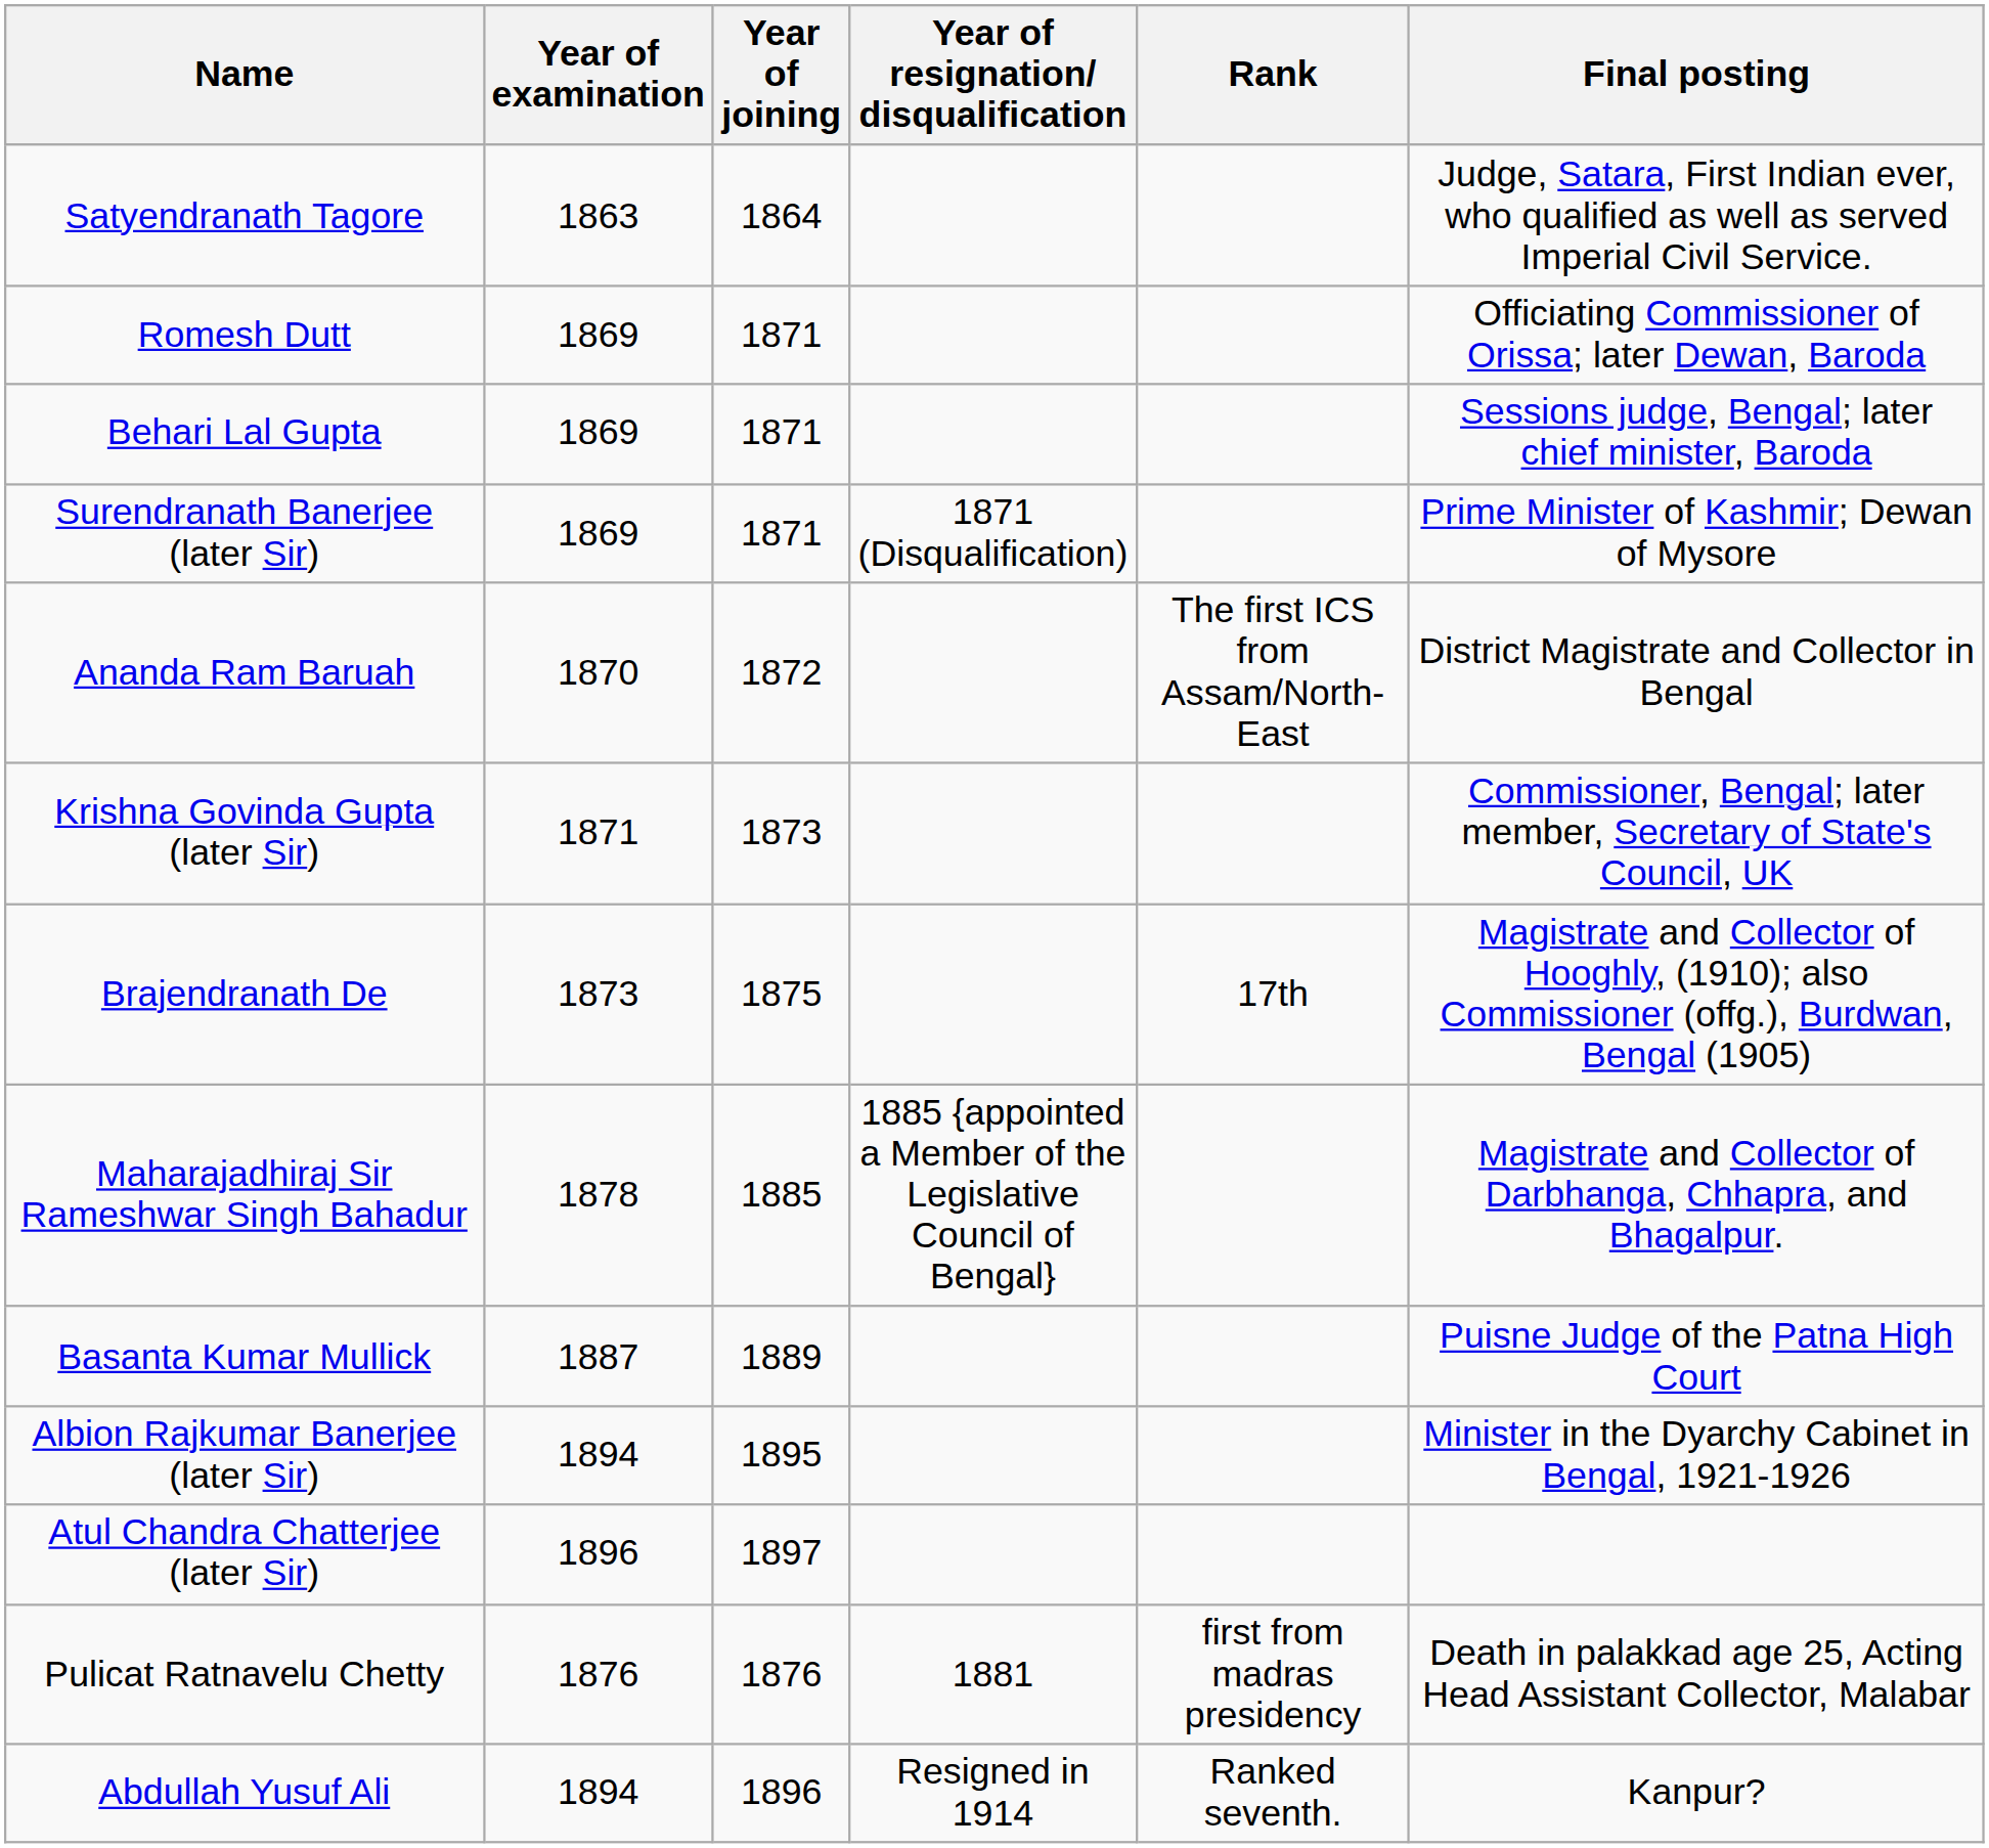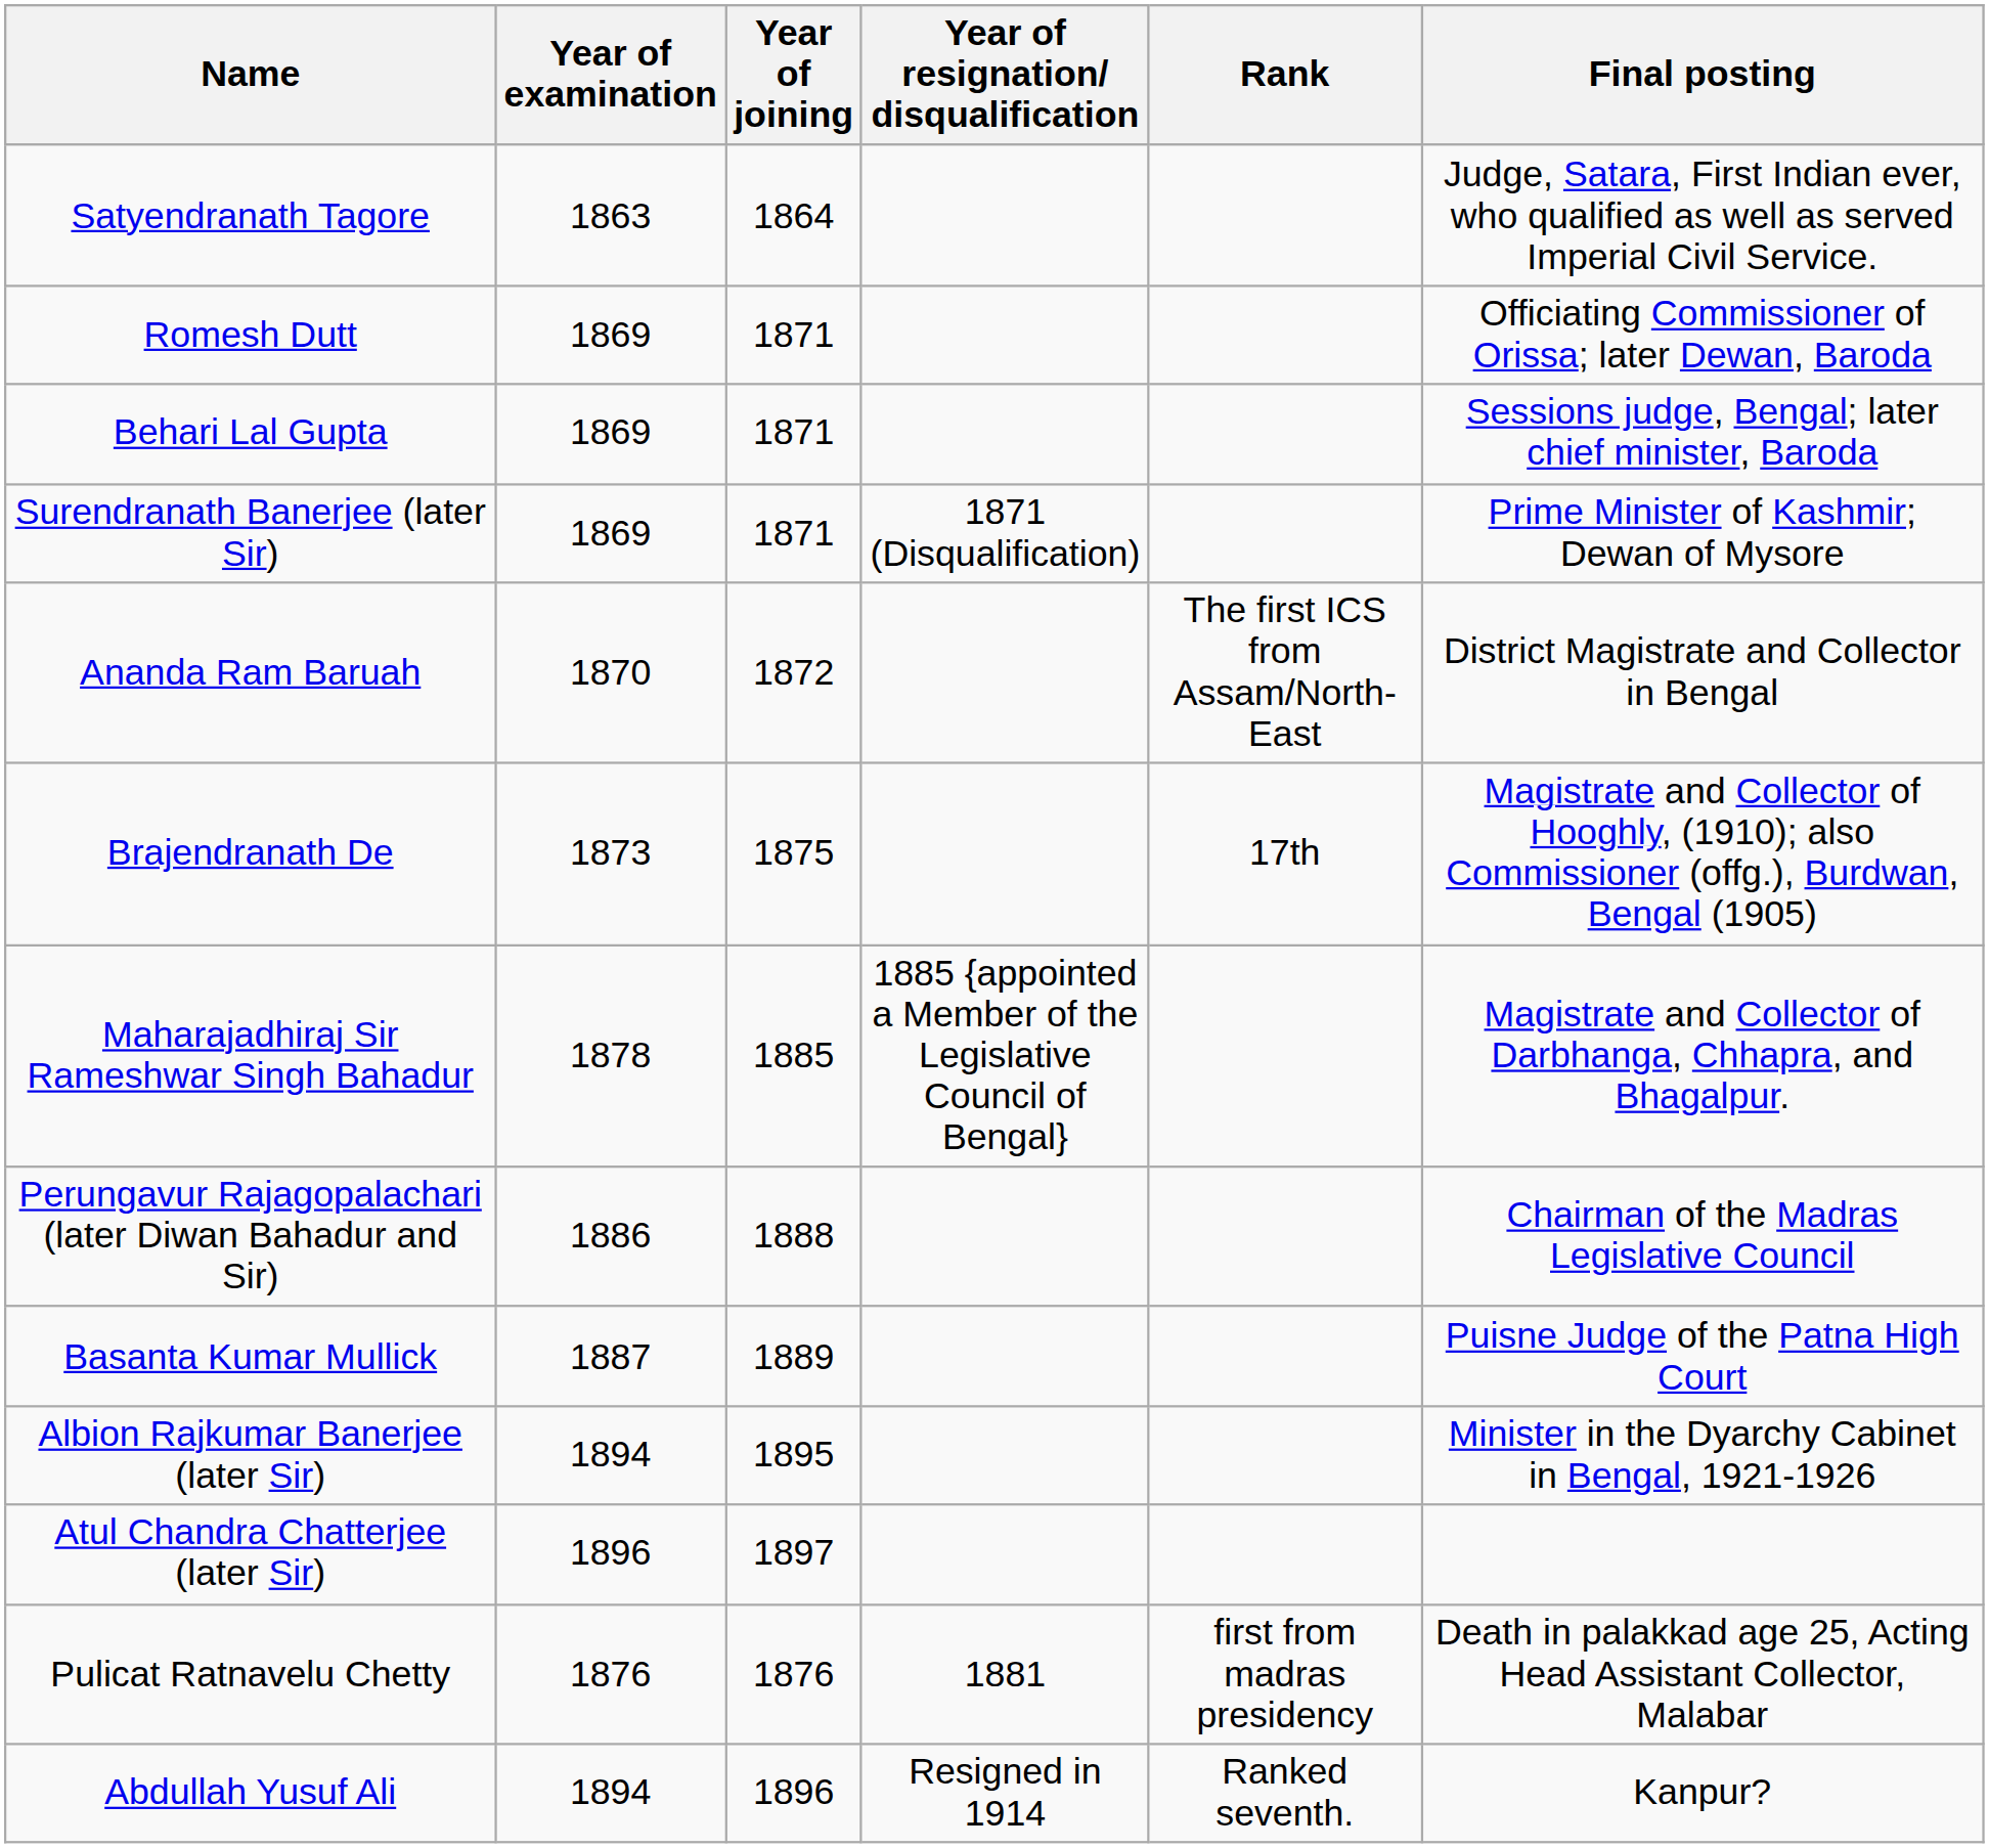- row: Krishna Govinda Gupta (later Sir) | 1871 | 1873 | Commissioner, Bengal; later member, Secretary of State's Council, UK
+ row: Perungavur Rajagopalachari (later Diwan Bahadur and Sir) | 1886 | 1888 | Chairman of the Madras Legislative Council
